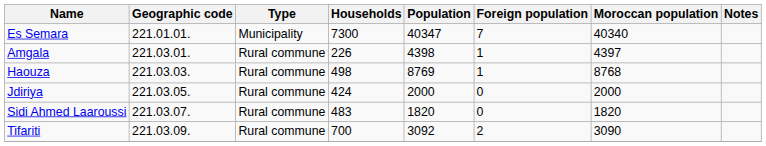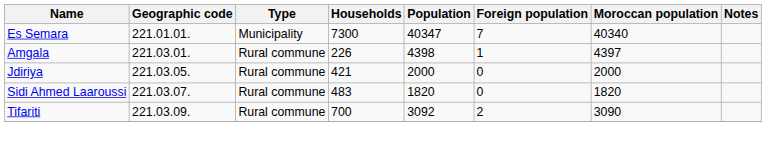- row: Haouza | 221.03.03. | Rural commune | 498 | 8769 | 1 | 8768
Jdiriya | Households: 424 -> 421
